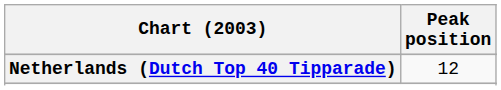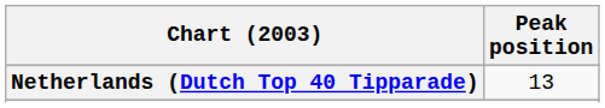Netherlands (Dutch Top 40 Tipparade) | Peak position: 12 -> 13
